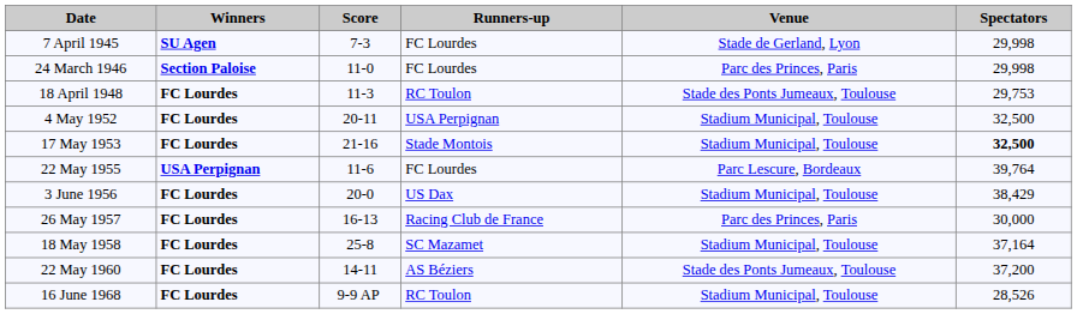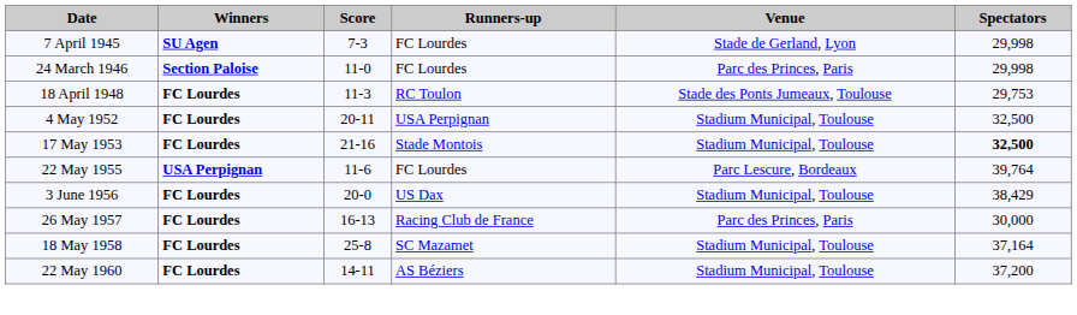22 May 1960 | Venue: Stade des Ponts Jumeaux, Toulouse -> Stadium Municipal, Toulouse
- row: 16 June 1968 | FC Lourdes | 9-9 AP | RC Toulon | Stadium Municipal, Toulouse | 28,526
